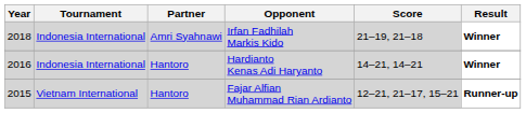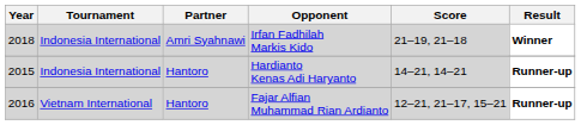Hardianto Kenas Adi Haryanto | Year: 2016 -> 2015
Hardianto Kenas Adi Haryanto | Result: Winner -> Runner-up
Fajar Alfian Muhammad Rian Ardianto | Year: 2015 -> 2016
